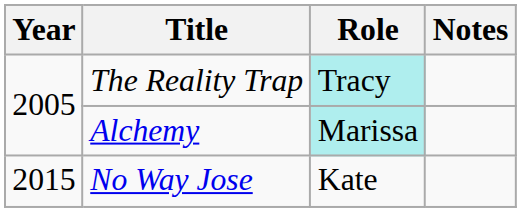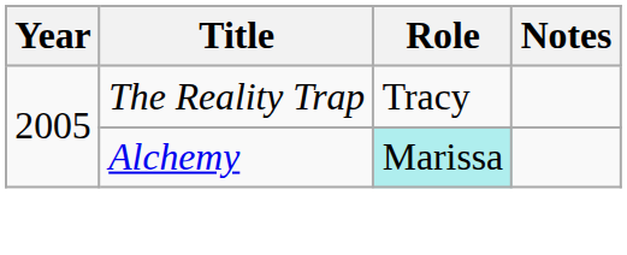The Reality Trap | Role: paleturquoise background -> no background
- row: 2015 | No Way Jose | Kate
